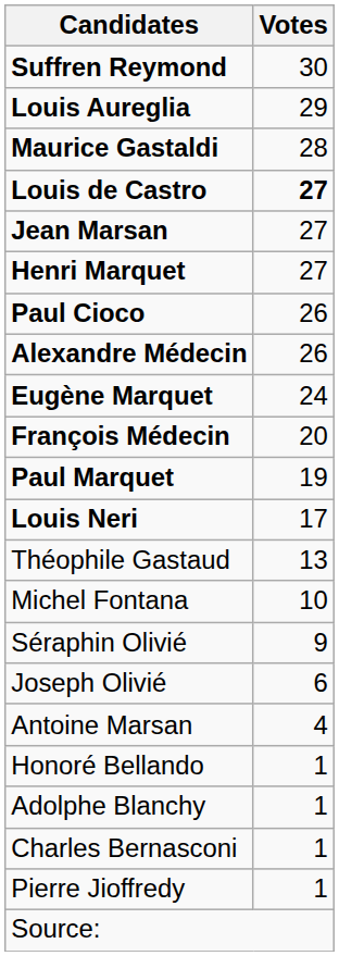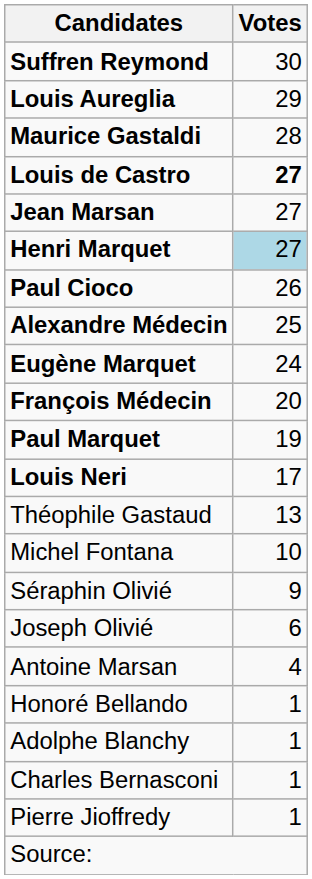Henri Marquet | Votes: no background -> lightblue background
Alexandre Médecin | Votes: 26 -> 25
